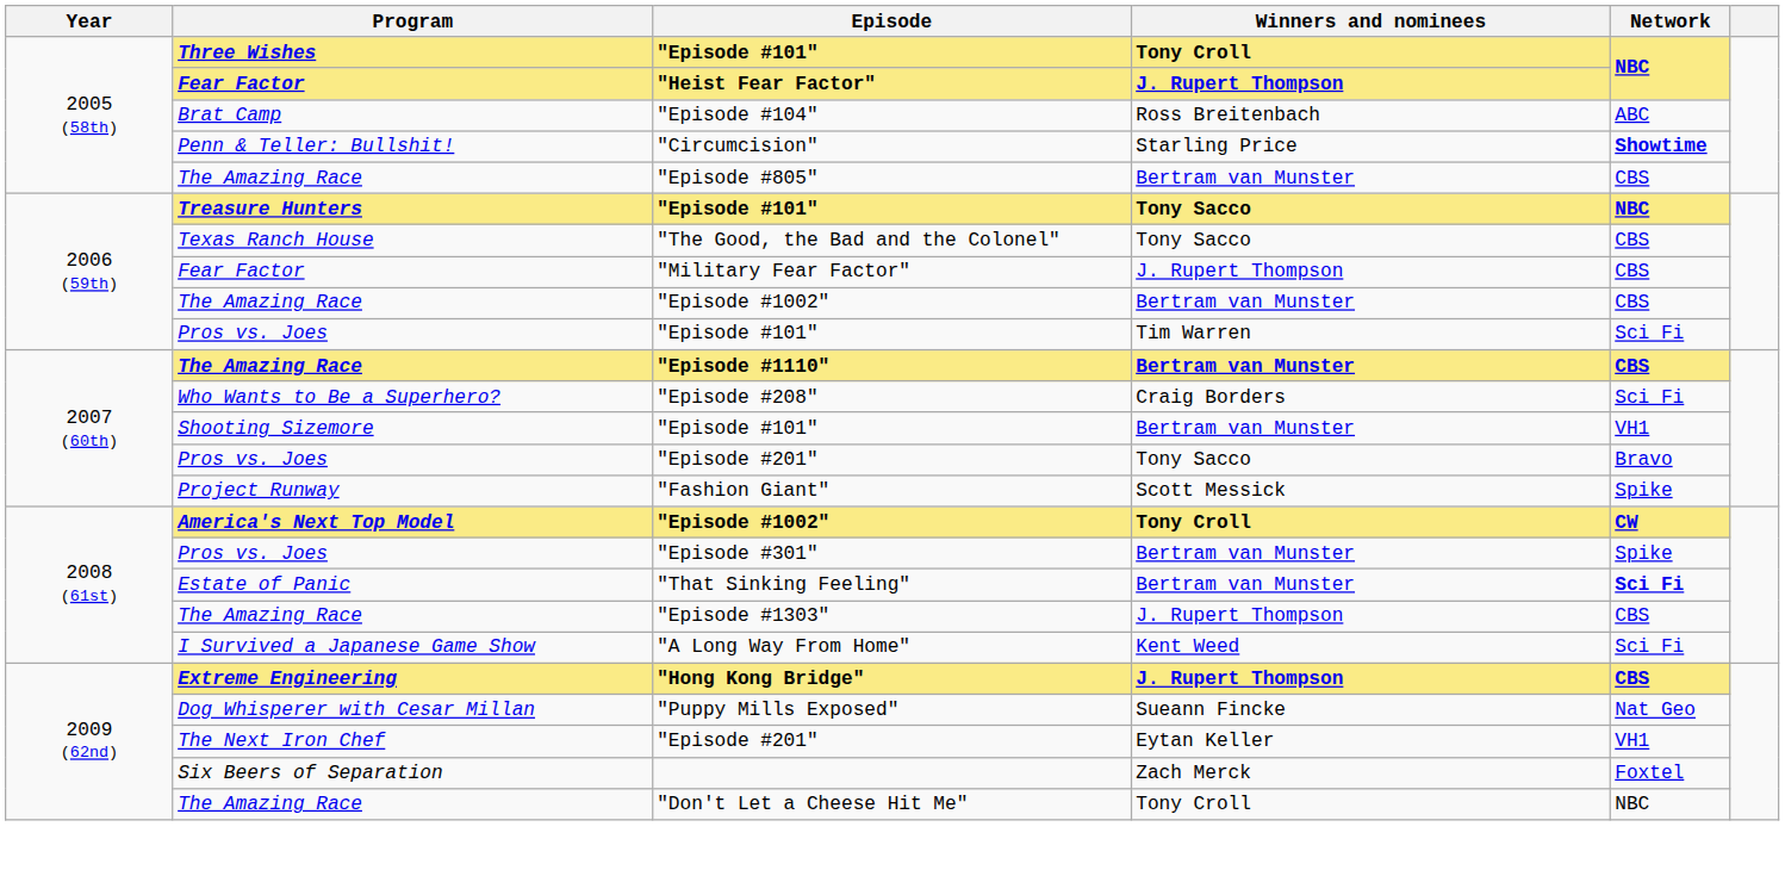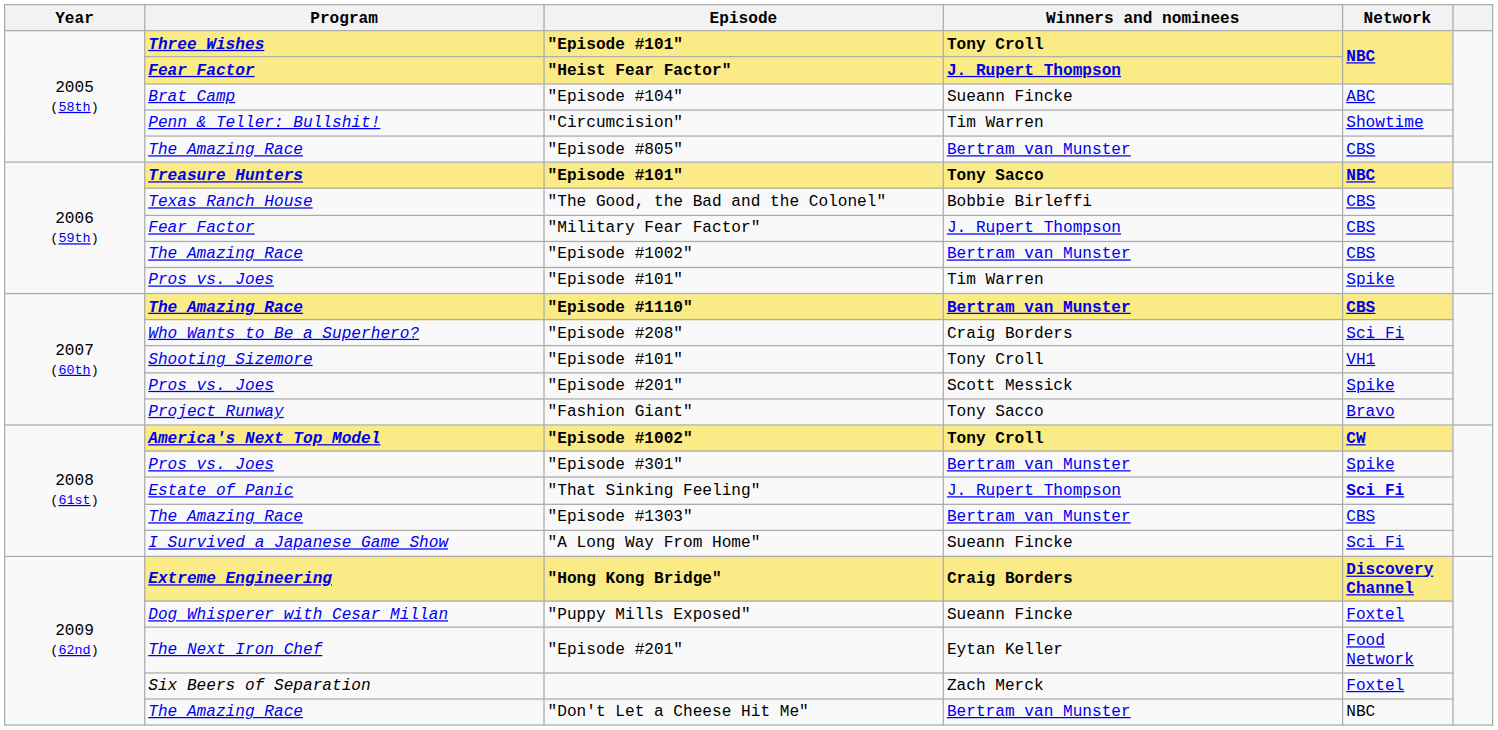"Episode #104" | Winners and nominees: Ross Breitenbach -> Sueann Fincke
"Circumcision" | Winners and nominees: Starling Price -> Tim Warren
"Circumcision" | Network: bold -> normal
"The Good, the Bad and the Colonel" | Winners and nominees: Tony Sacco -> Bobbie Birleffi
Pros vs. Joes / "Episode #101" | Network: Sci Fi -> Spike
Shooting Sizemore / "Episode #101" | Winners and nominees: Bertram van Munster -> Tony Croll
Pros vs. Joes / "Episode #201" | Winners and nominees: Tony Sacco -> Scott Messick
Pros vs. Joes / "Episode #201" | Network: Bravo -> Spike
"Fashion Giant" | Winners and nominees: Scott Messick -> Tony Sacco
"Fashion Giant" | Network: Spike -> Bravo
"That Sinking Feeling" | Winners and nominees: Bertram van Munster -> J. Rupert Thompson
"Episode #1303" | Winners and nominees: J. Rupert Thompson -> Bertram van Munster
"A Long Way From Home" | Winners and nominees: Kent Weed -> Sueann Fincke
"Hong Kong Bridge" | Winners and nominees: J. Rupert Thompson -> Craig Borders
"Hong Kong Bridge" | Network: CBS -> Discovery Channel
"Puppy Mills Exposed" | Network: Nat Geo -> Foxtel
The Next Iron Chef / "Episode #201" | Network: VH1 -> Food Network
"Don't Let a Cheese Hit Me" | Winners and nominees: Tony Croll -> Bertram van Munster
